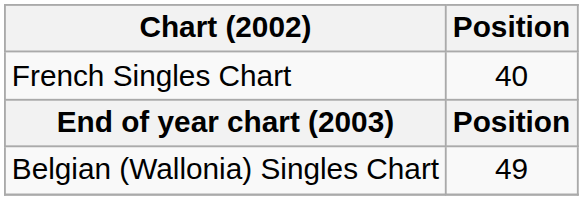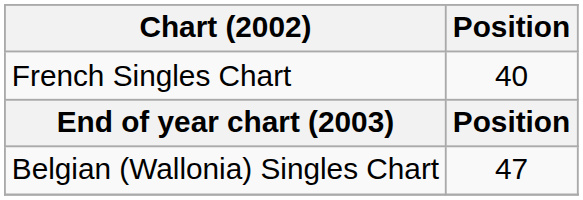Belgian (Wallonia) Singles Chart | Position: 49 -> 47
